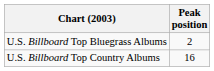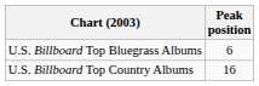U.S. Billboard Top Bluegrass Albums | Peak position: 2 -> 6
